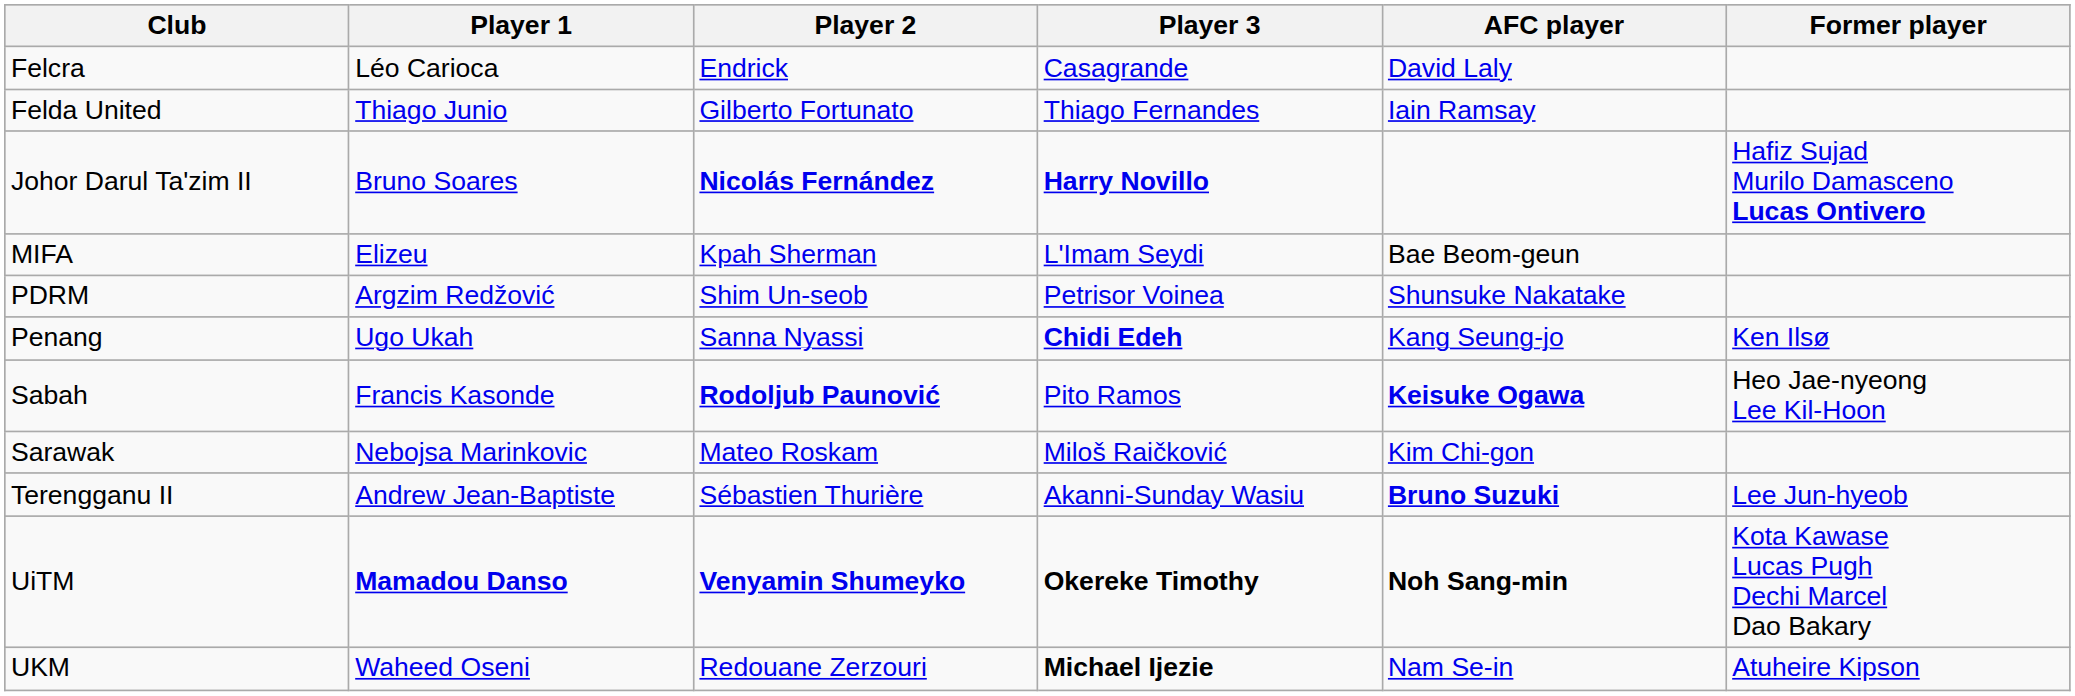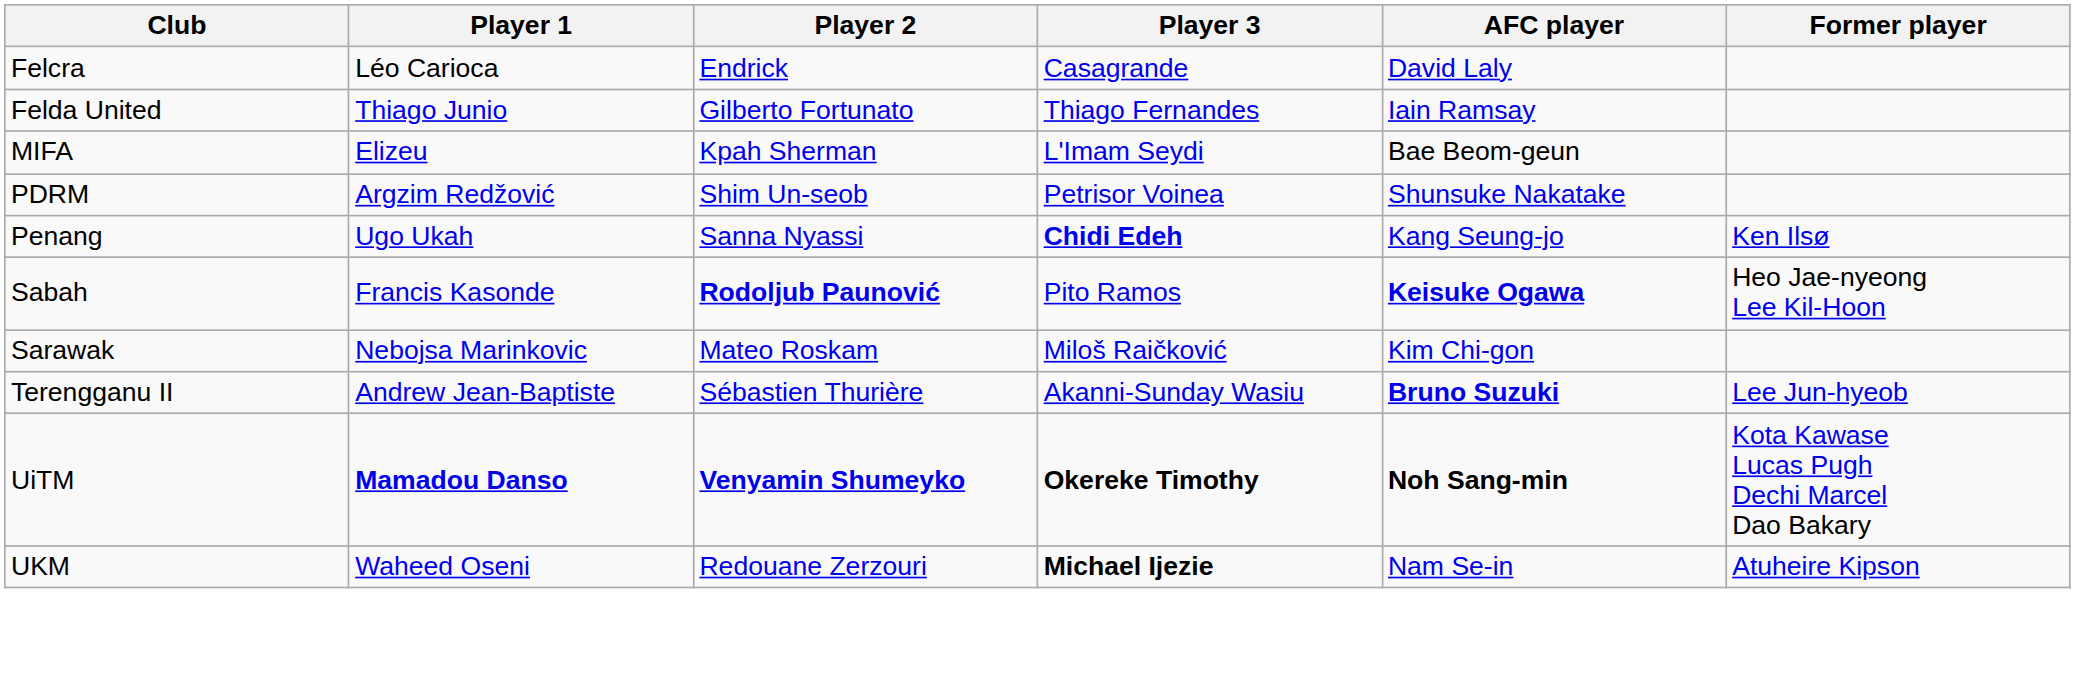- row: Johor Darul Ta'zim II | Bruno Soares | Nicolás Fernández | Harry Novillo | Hafiz Sujad Murilo Damasceno Lucas Ontivero
